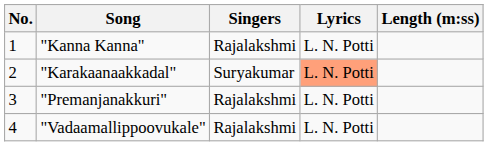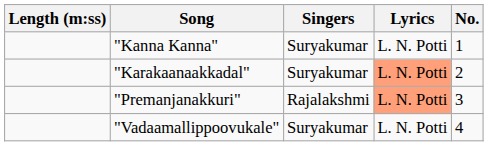columns swapped: No. <-> Length (m:ss)
"Kanna Kanna" | Singers: Rajalakshmi -> Suryakumar
"Premanjanakkuri" | Lyrics: no background -> lightsalmon background
"Vadaamallippoovukale" | Singers: Rajalakshmi -> Suryakumar
